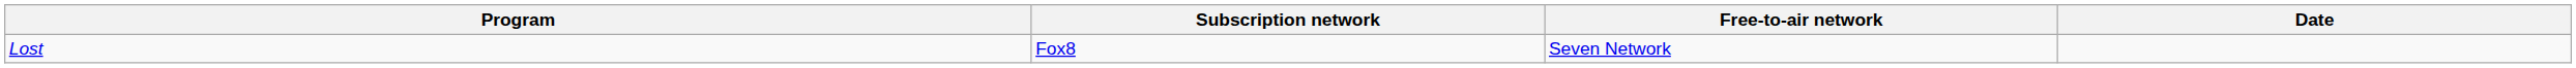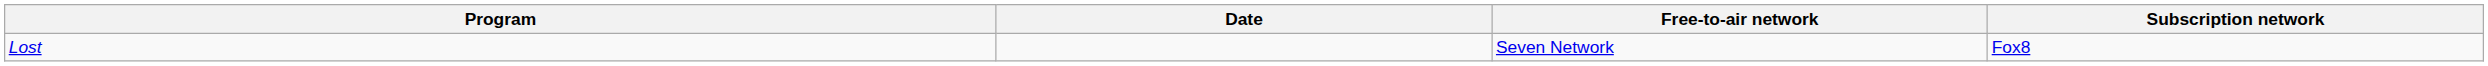columns swapped: Subscription network <-> Date
